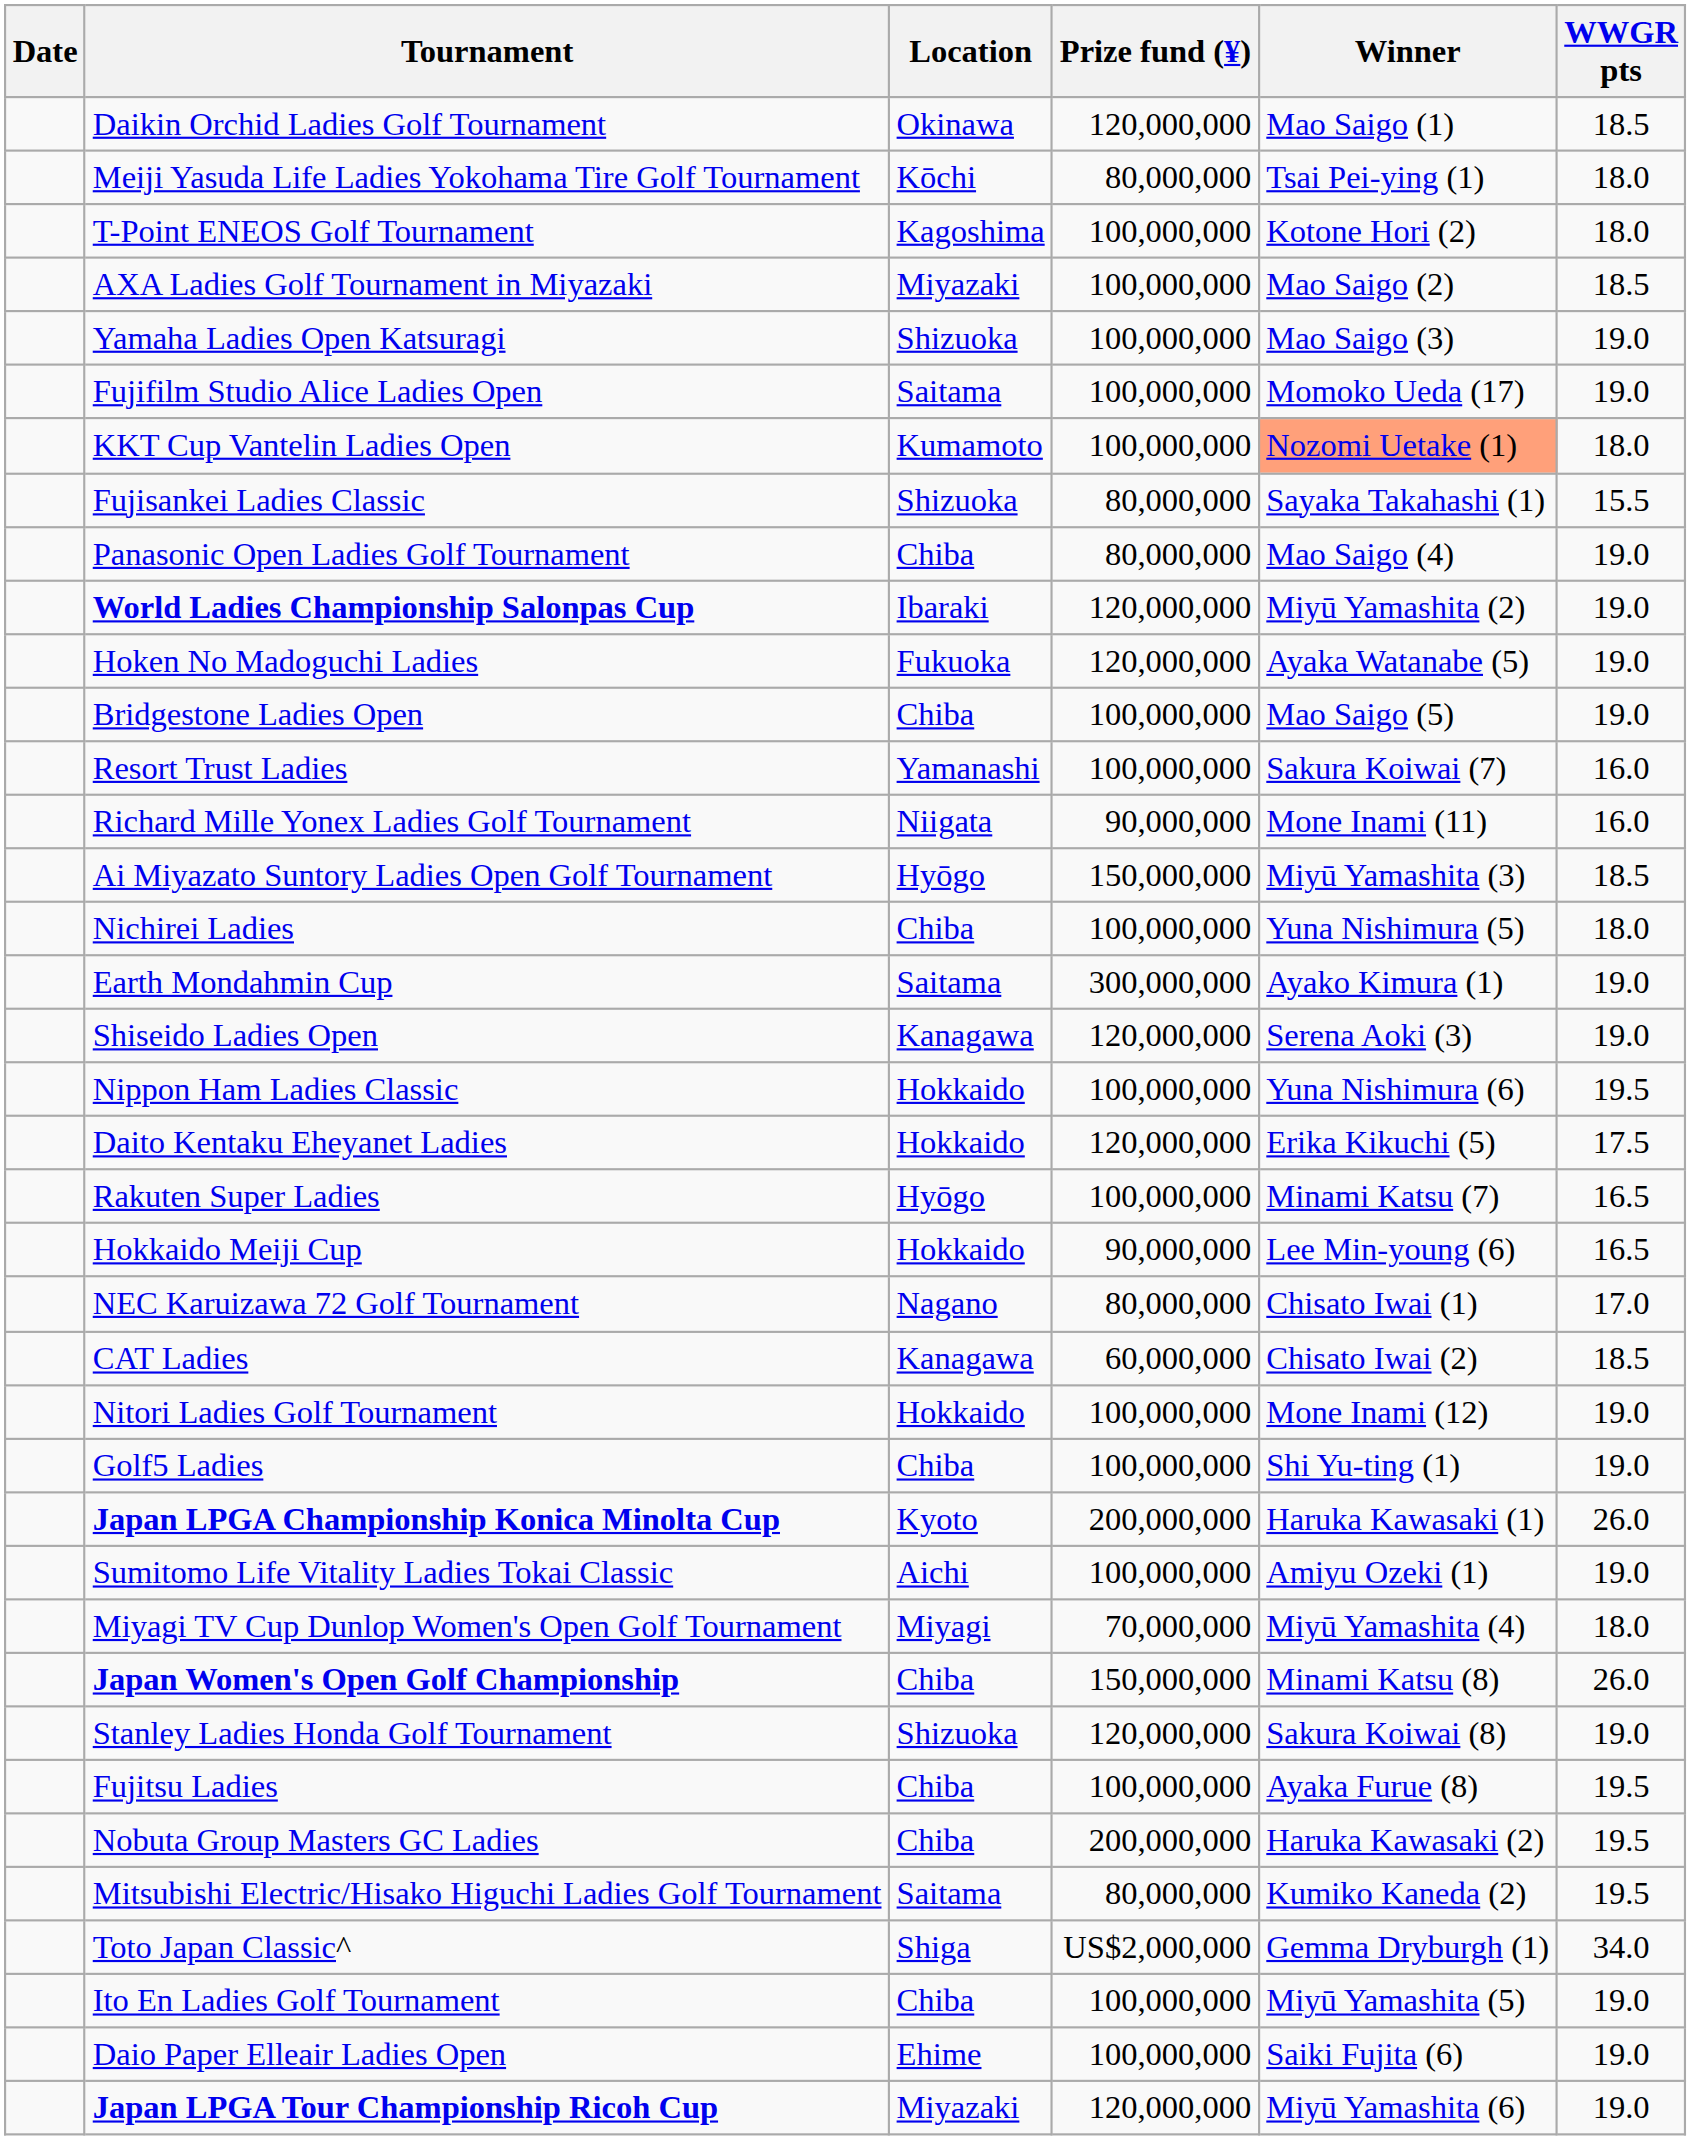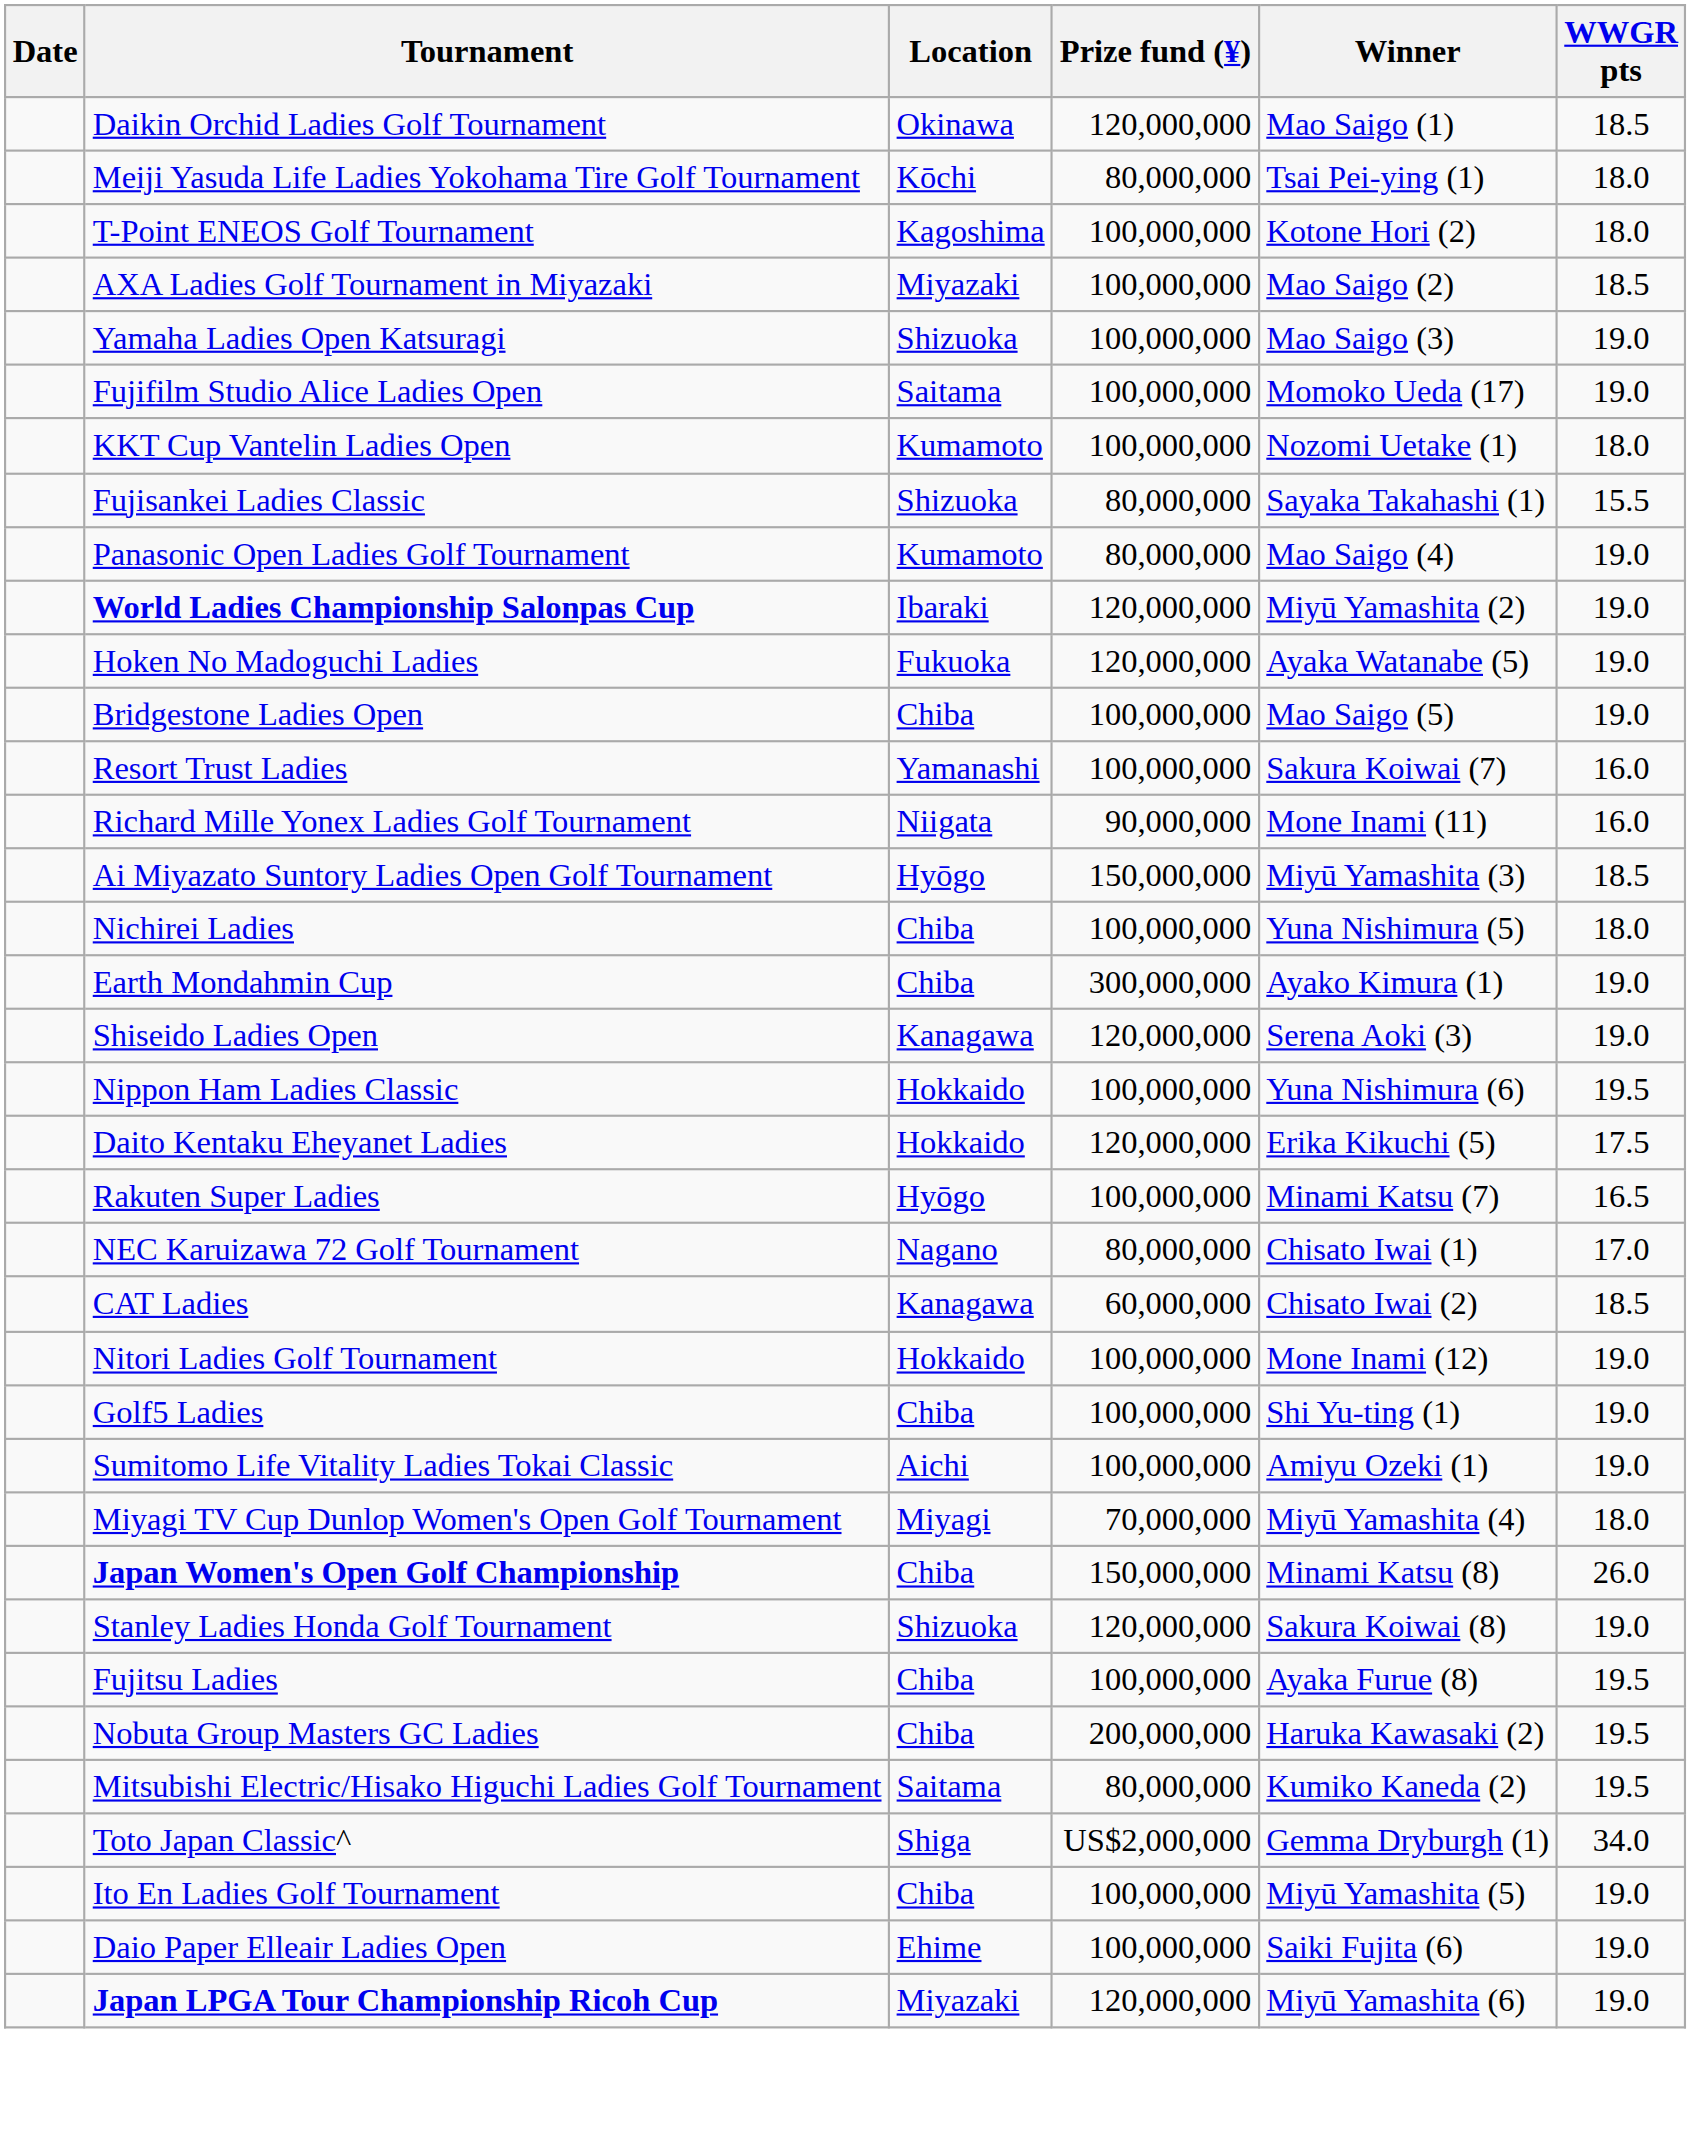KKT Cup Vantelin Ladies Open | Winner: lightsalmon background -> no background
Panasonic Open Ladies Golf Tournament | Location: Chiba -> Kumamoto
Earth Mondahmin Cup | Location: Saitama -> Chiba
- row: Hokkaido Meiji Cup | Hokkaido | 90,000,000 | Lee Min-young (6) | 16.5
- row: Japan LPGA Championship Konica Minolta Cup | Kyoto | 200,000,000 | Haruka Kawasaki (1) | 26.0
